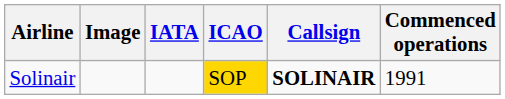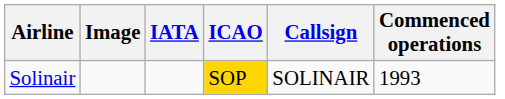Solinair | Callsign: bold -> normal
Solinair | Commenced operations: 1991 -> 1993
